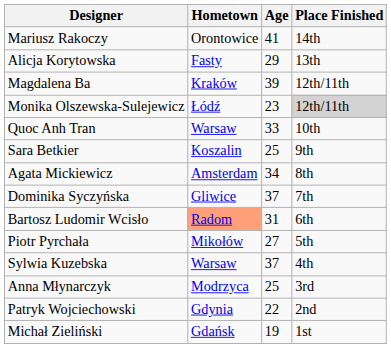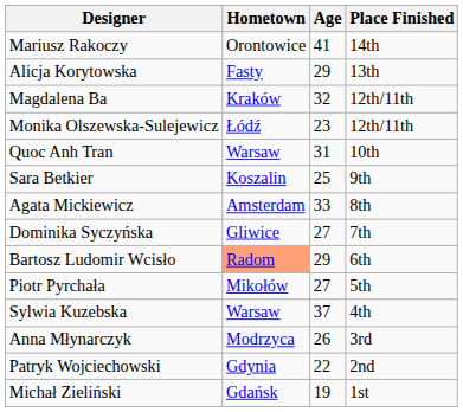Magdalena Ba | Age: 39 -> 32
Monika Olszewska-Sulejewicz | Place Finished: lightgrey background -> no background
Quoc Anh Tran | Age: 33 -> 31
Agata Mickiewicz | Age: 34 -> 33
Dominika Syczyńska | Age: 37 -> 27
Bartosz Ludomir Wcisło | Age: 31 -> 29
Anna Młynarczyk | Age: 25 -> 26
